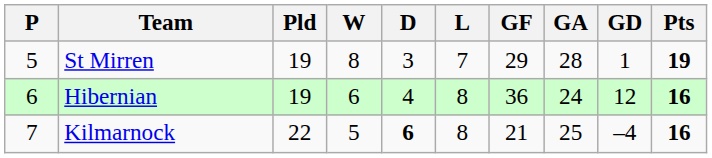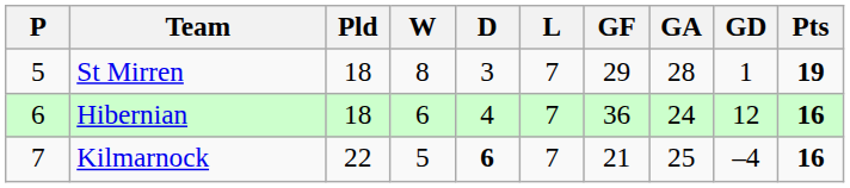St Mirren | Pld: 19 -> 18
Hibernian | Pld: 19 -> 18
Hibernian | L: 8 -> 7
Kilmarnock | L: 8 -> 7
